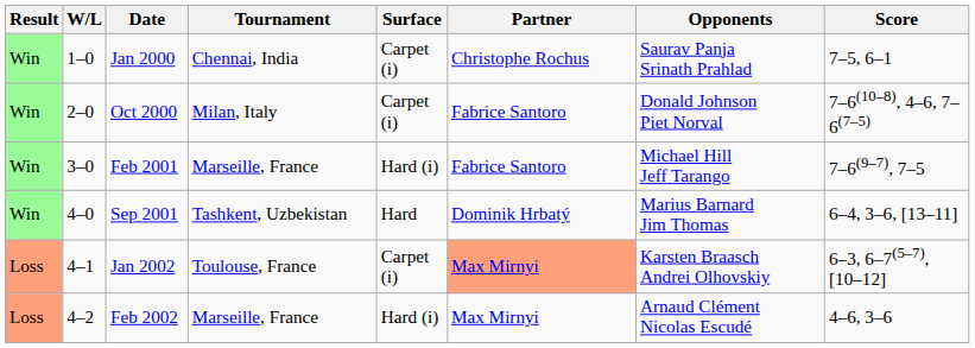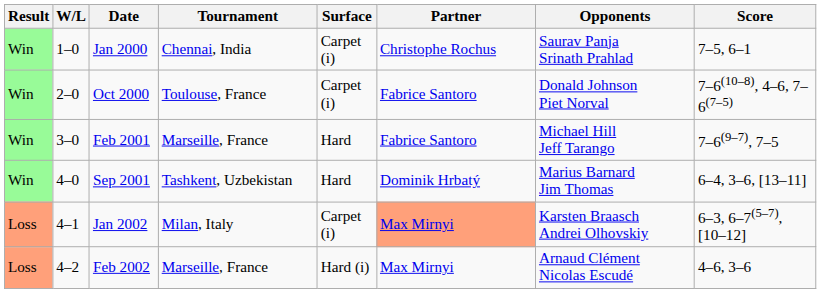Oct 2000 | Tournament: Milan, Italy -> Toulouse, France
Feb 2001 | Surface: Hard (i) -> Hard
Jan 2002 | Tournament: Toulouse, France -> Milan, Italy
